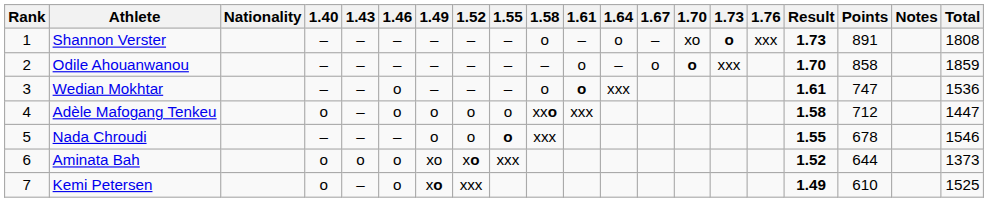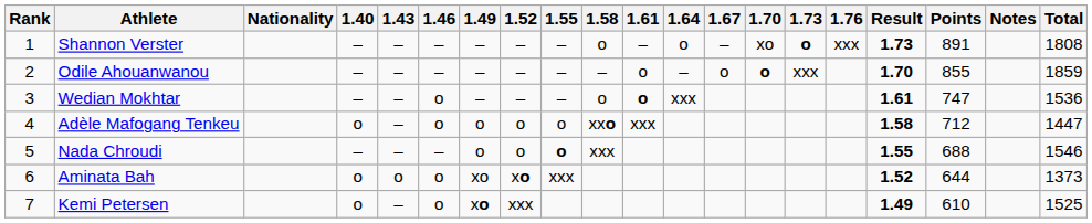Odile Ahouanwanou | Points: 858 -> 855
Nada Chroudi | Points: 678 -> 688
